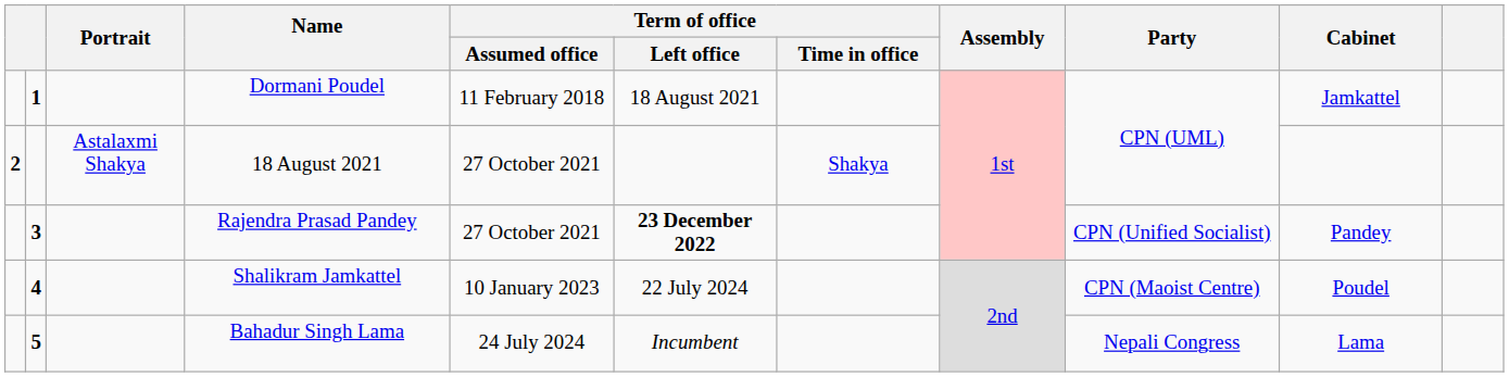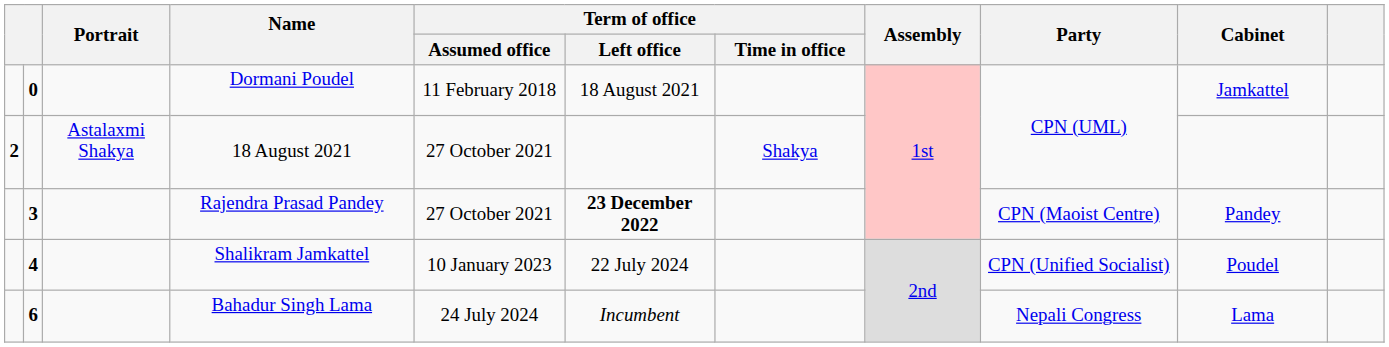Dormani Poudel | column 2: 1 -> 0
Rajendra Prasad Pandey | Party: CPN (Unified Socialist) -> CPN (Maoist Centre)
Shalikram Jamkattel | Party: CPN (Maoist Centre) -> CPN (Unified Socialist)
Bahadur Singh Lama | column 2: 5 -> 6
